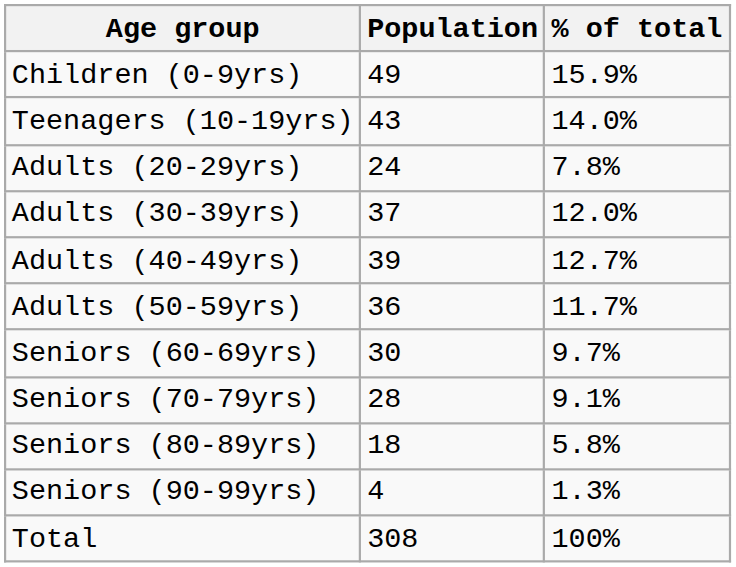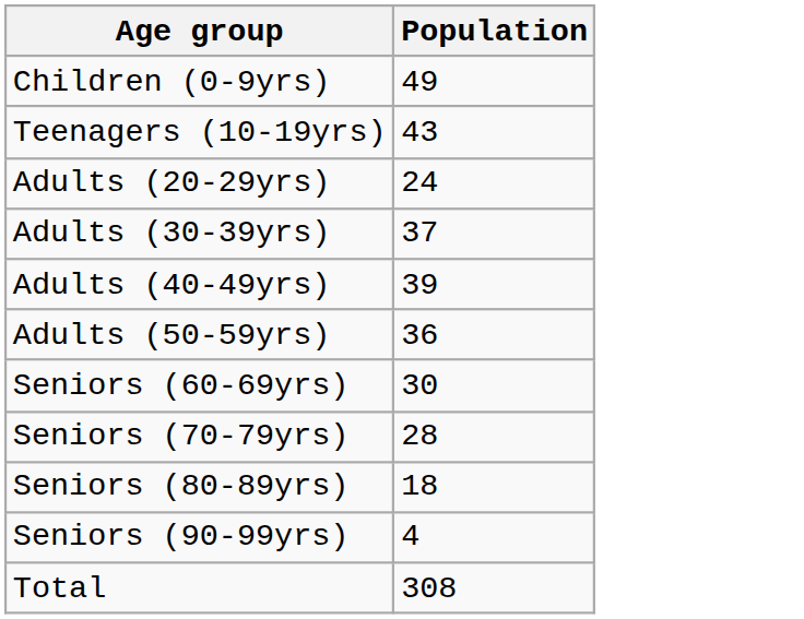- column: % of total | 15.9% | 14.0% | 7.8% | 12.0% | 12.7% | 11.7% | 9.7% | 9.1% | 5.8% | 1.3% | 100%
